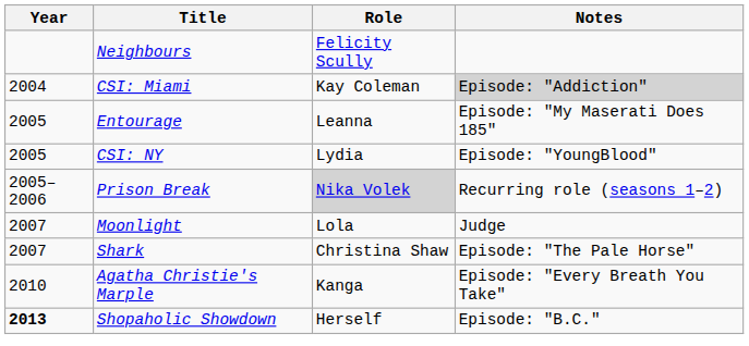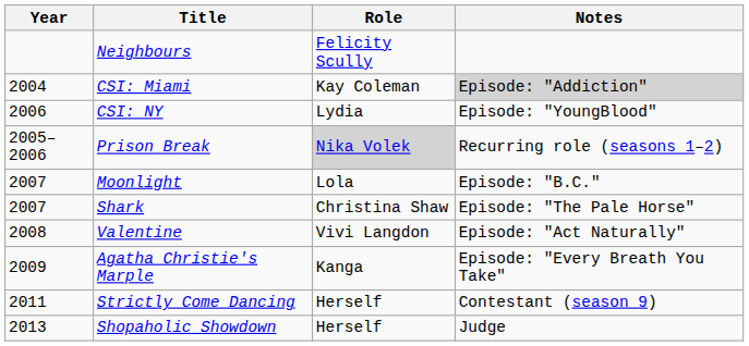- row: 2005 | Entourage | Leanna | Episode: "My Maserati Does 185"
CSI: NY | Year: 2005 -> 2006
Moonlight | Notes: Judge -> Episode: "B.C."
+ row: 2008 | Valentine | Vivi Langdon | Episode: "Act Naturally"
Agatha Christie's Marple | Year: 2010 -> 2009
+ row: 2011 | Strictly Come Dancing | Herself | Contestant (season 9)
Shopaholic Showdown | Year: bold -> normal
Shopaholic Showdown | Notes: Episode: "B.C." -> Judge
